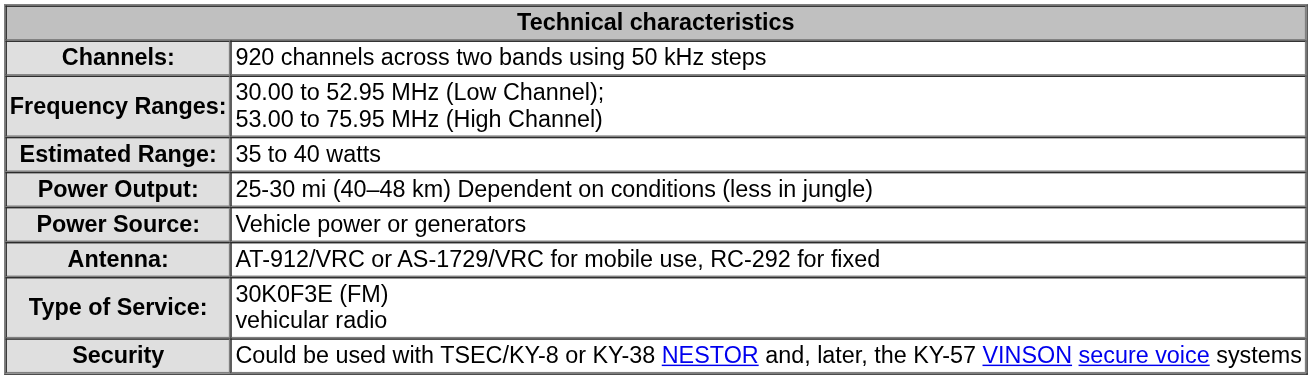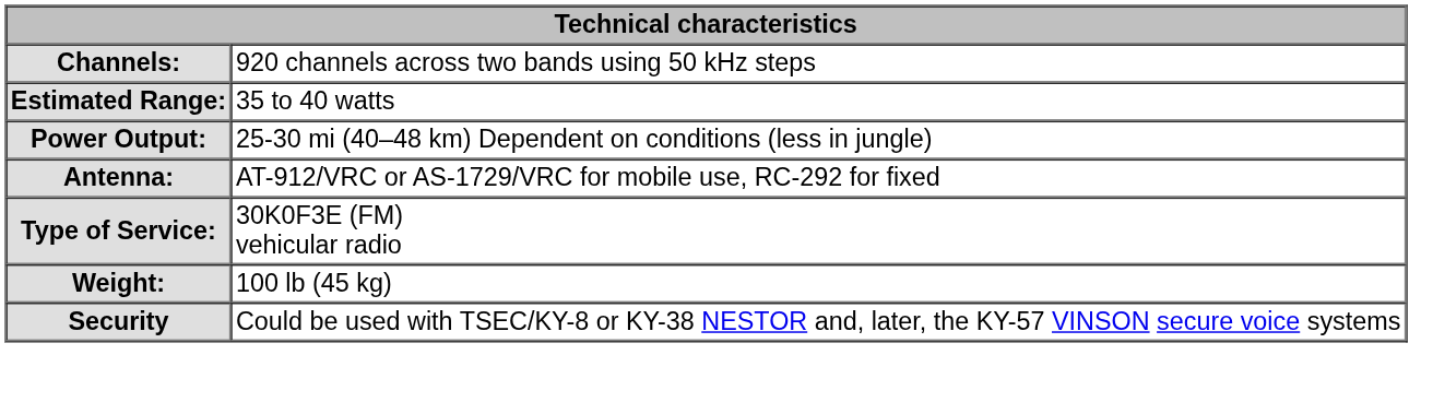- row: Frequency Ranges: | 30.00 to 52.95 MHz (Low Channel); 53.00 to 75.95 MHz (High Channel)
- row: Power Source: | Vehicle power or generators
+ row: Weight: | 100 lb (45 kg)
